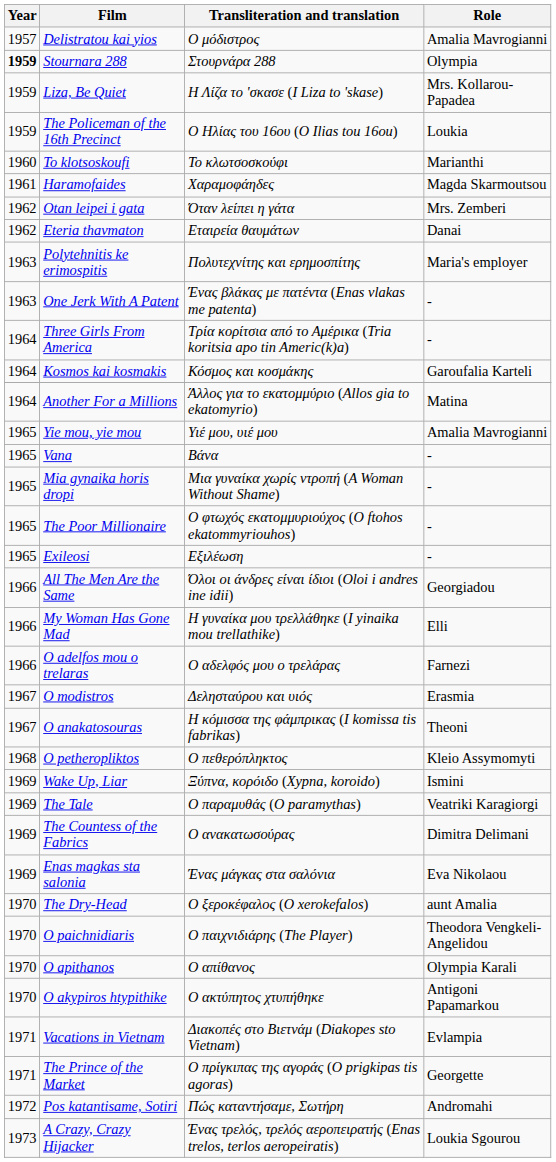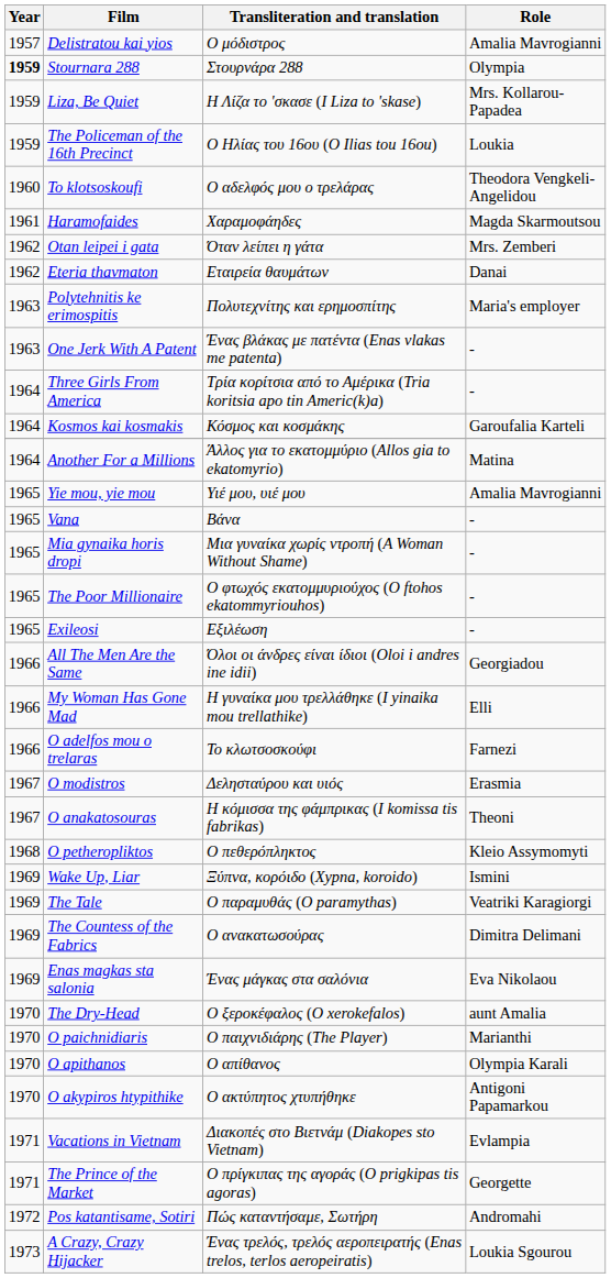To klotsoskoufi | Transliteration and translation: Το κλωτσοσκούφι -> Ο αδελφός μου ο τρελάρας
To klotsoskoufi | Role: Marianthi -> Theodora Vengkeli-Angelidou
O adelfos mou o trelaras | Transliteration and translation: Ο αδελφός μου ο τρελάρας -> Το κλωτσοσκούφι
O paichnidiaris | Role: Theodora Vengkeli-Angelidou -> Marianthi
